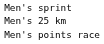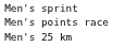rows swapped: Men's 25 km <-> Men's points race
